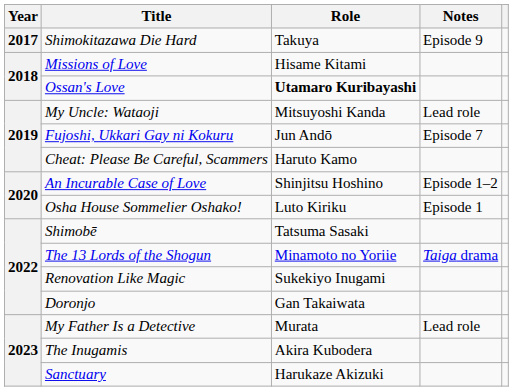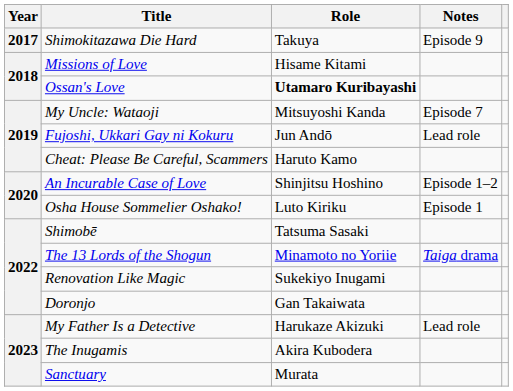My Uncle: Wataoji | Notes: Lead role -> Episode 7
Fujoshi, Ukkari Gay ni Kokuru | Notes: Episode 7 -> Lead role
My Father Is a Detective | Role: Murata -> Harukaze Akizuki
Sanctuary | Role: Harukaze Akizuki -> Murata
